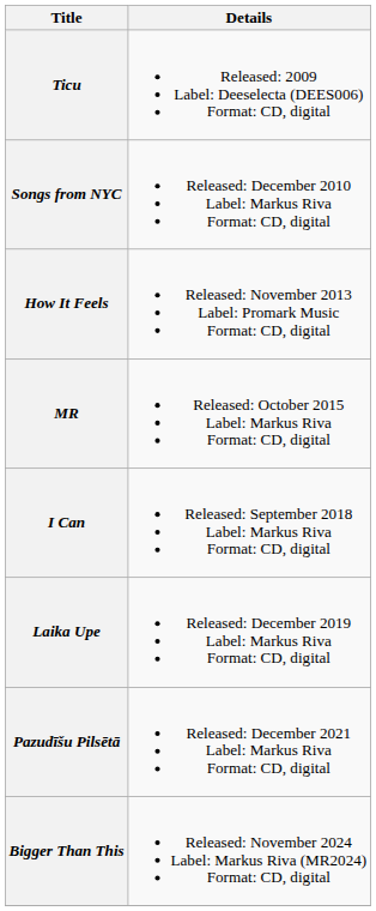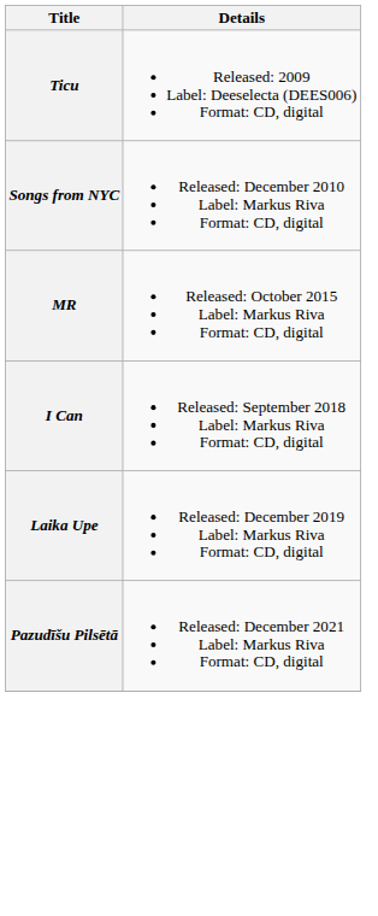- row: How It Feels | Released: November 2013 Label: Promark Music Format: CD, digital
- row: Bigger Than This | Released: November 2024 Label: Markus Riva (MR2024) Format: CD, digital
